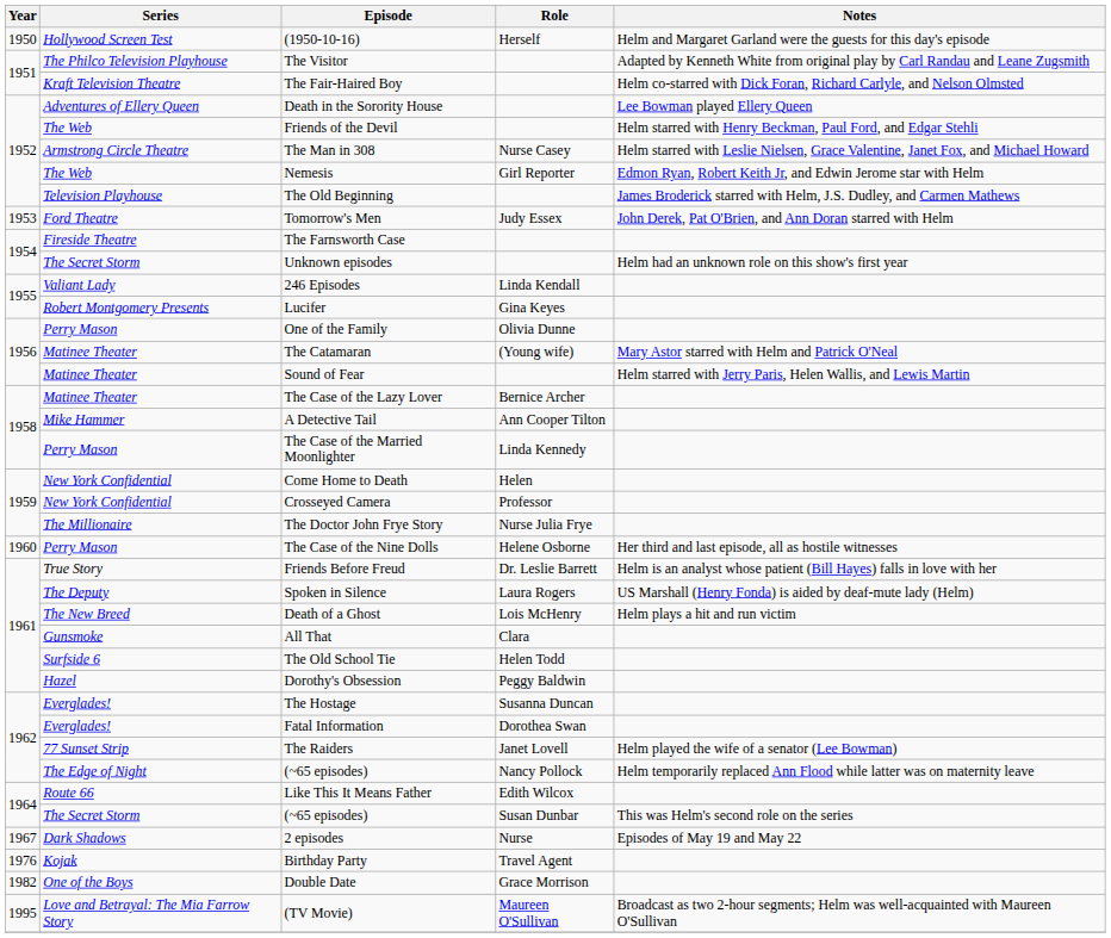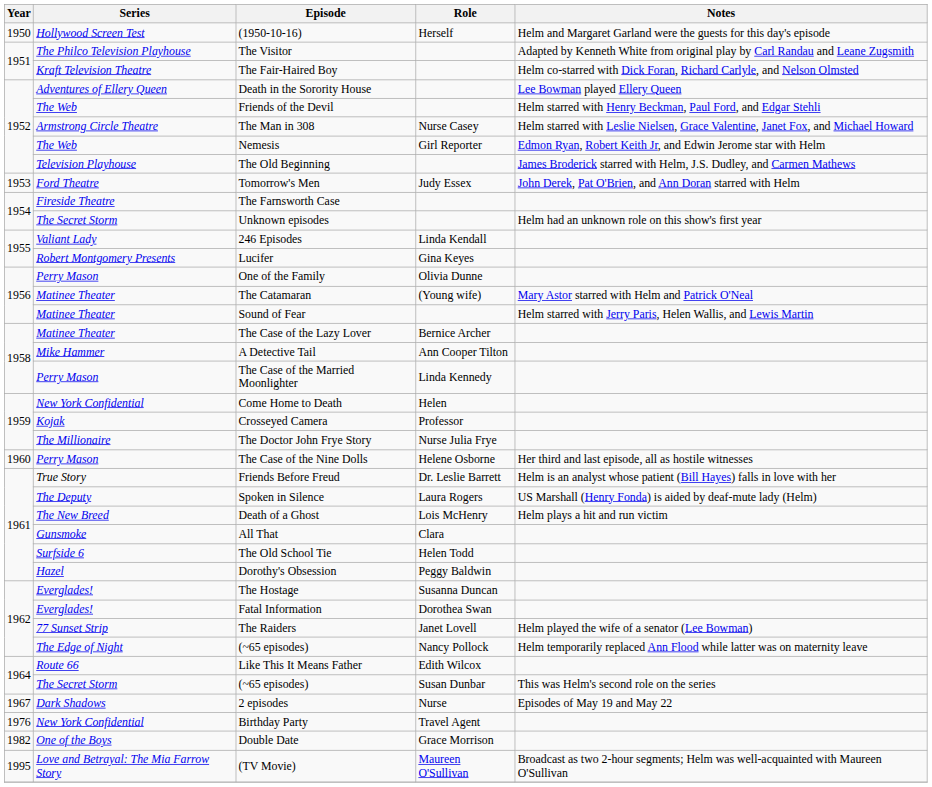Crosseyed Camera | Series: New York Confidential -> Kojak
Birthday Party | Series: Kojak -> New York Confidential
